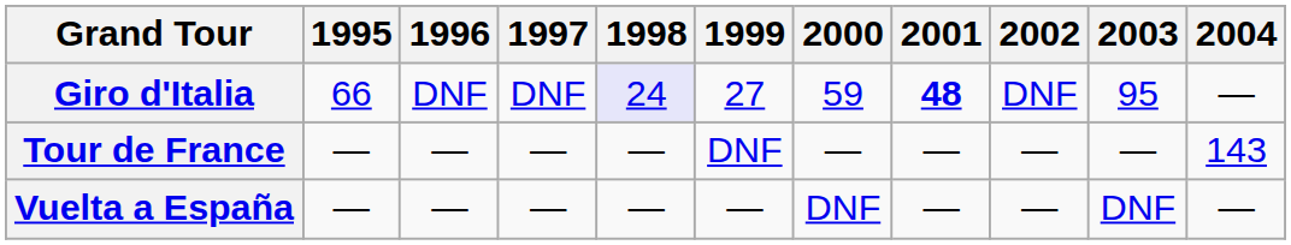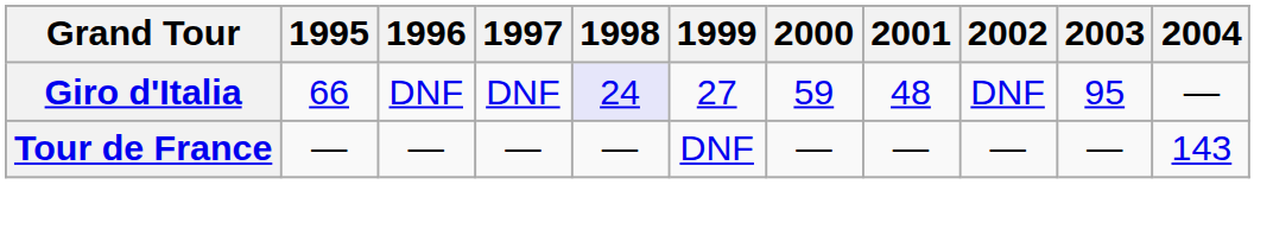Giro d'Italia | 2001: bold -> normal
- row: Vuelta a España | — | — | — | — | — | DNF | — | — | DNF | —
